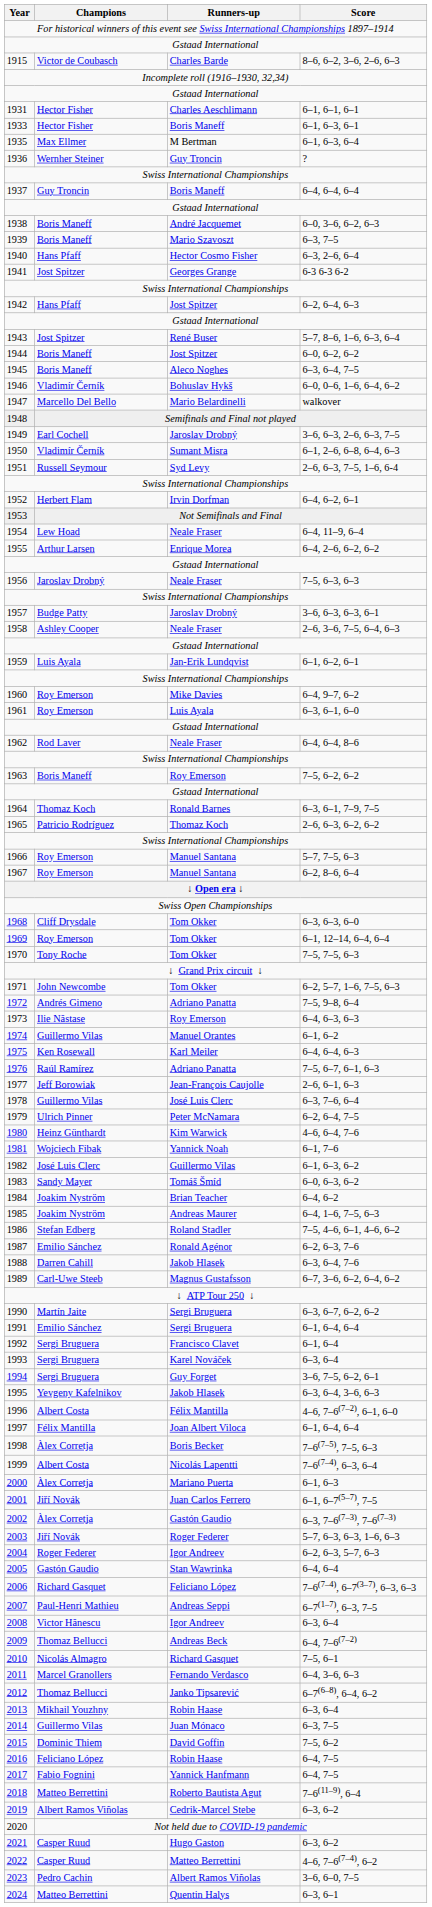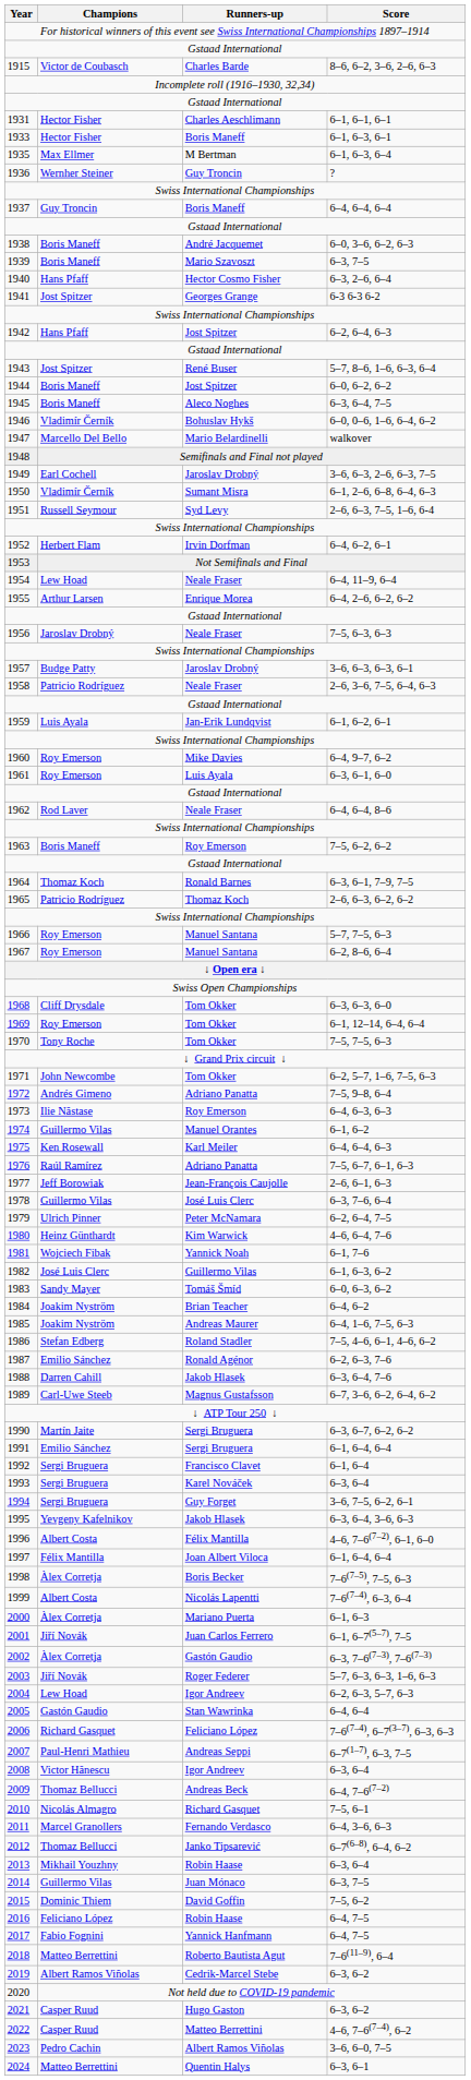1958 | Champions: Ashley Cooper -> Patricio Rodríguez
2004 | Champions: Roger Federer -> Lew Hoad
